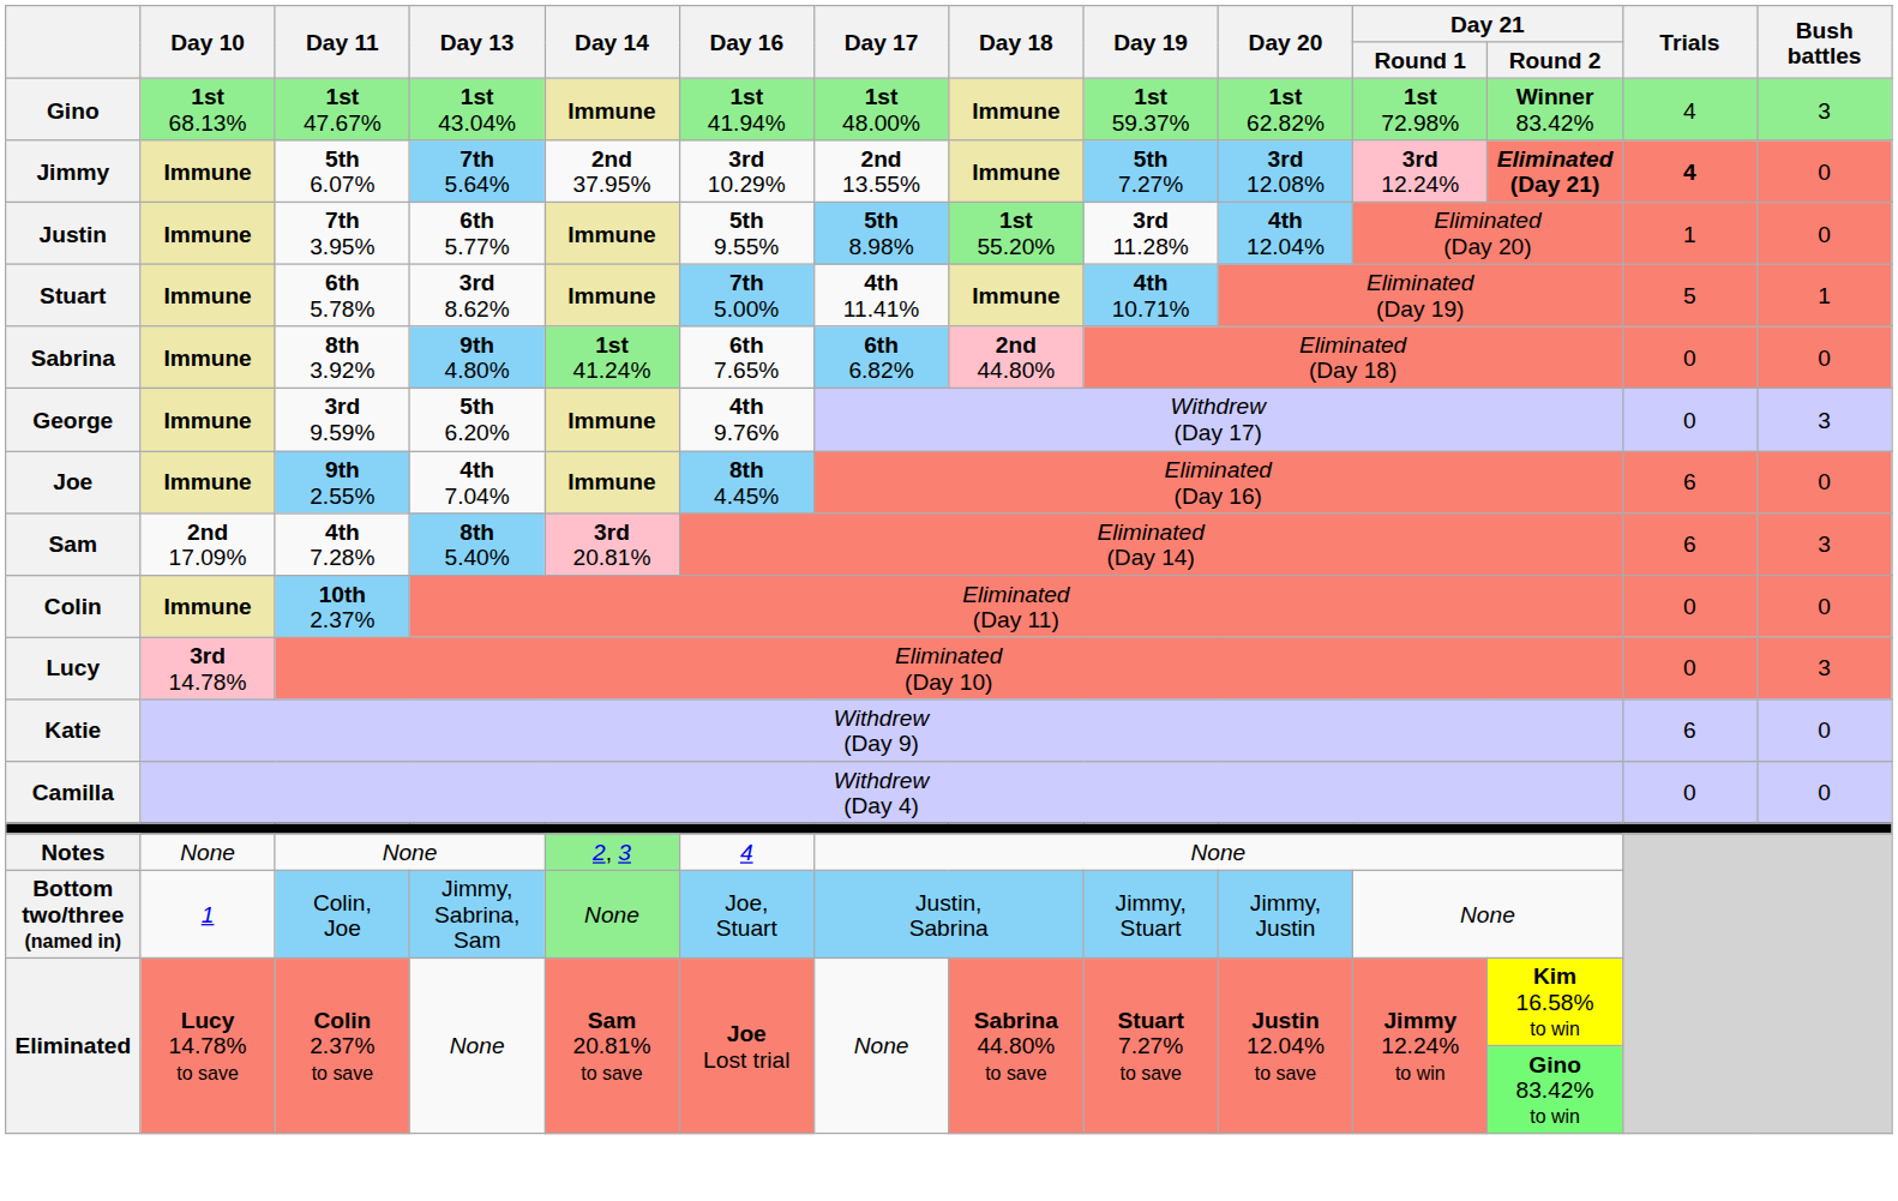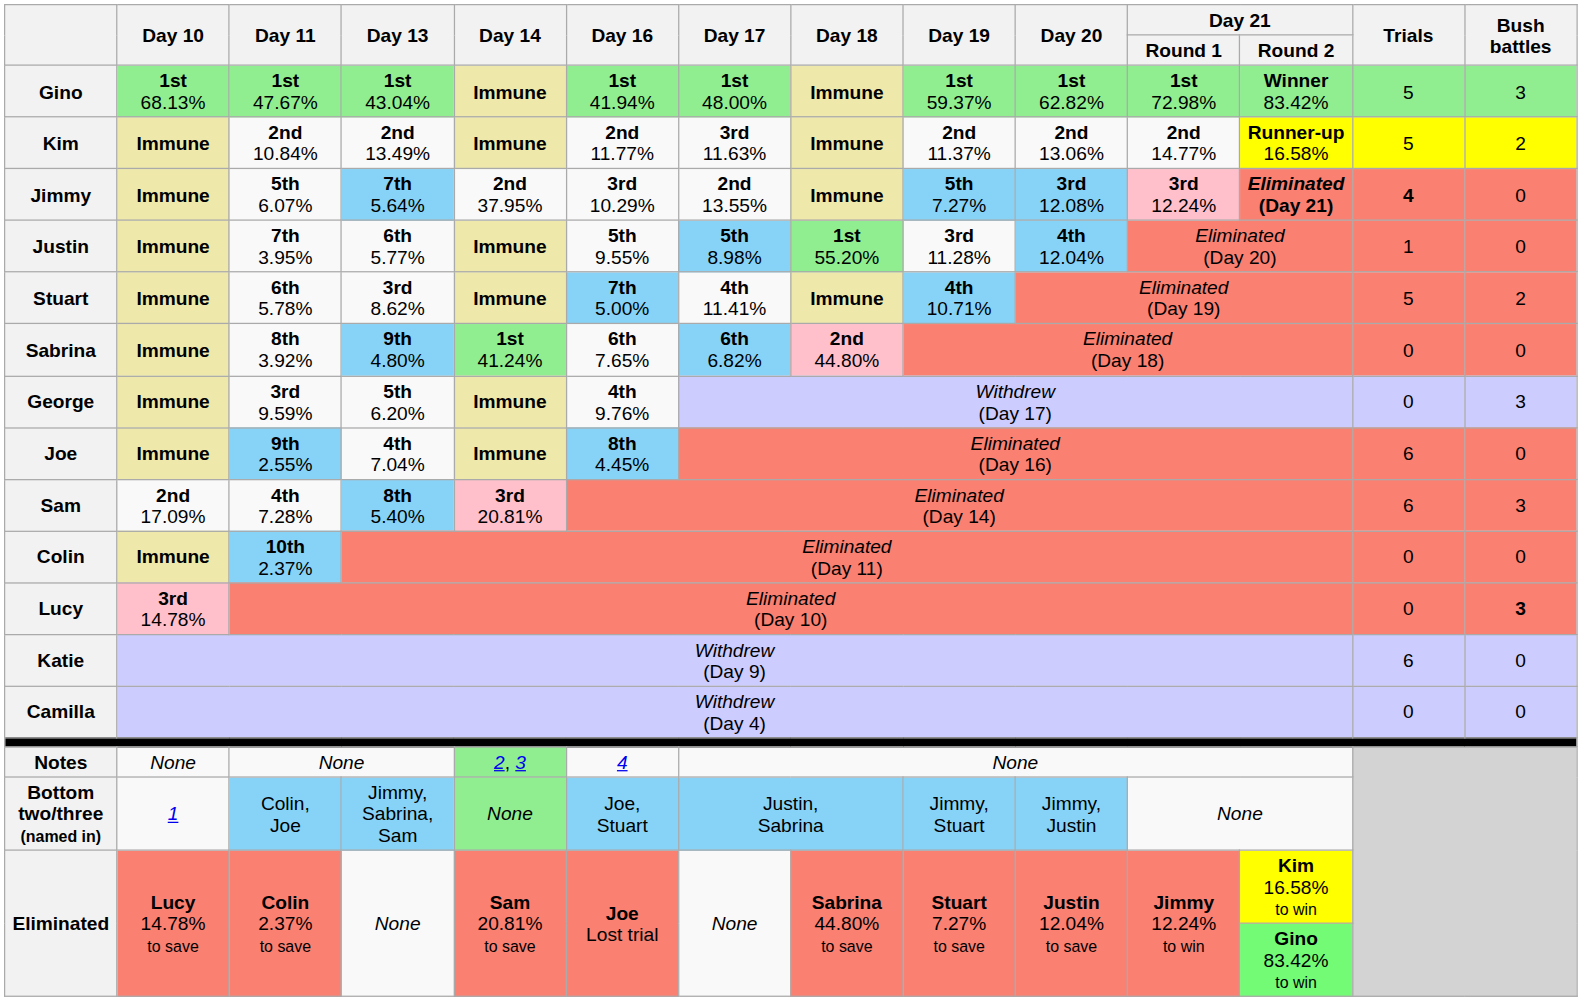Gino | Trials: 4 -> 5
+ row: Kim | Immune | 2nd 10.84% | 2nd 13.49% | Immune | 2nd 11.77% | 3rd 11.63% | Immune | 2nd 11.37% | 2nd 13.06% | 2nd 14.77% | Runner-up 16.58% | 5 | 2
Stuart | Bush battles: 1 -> 2
Lucy | Bush battles: normal -> bold
